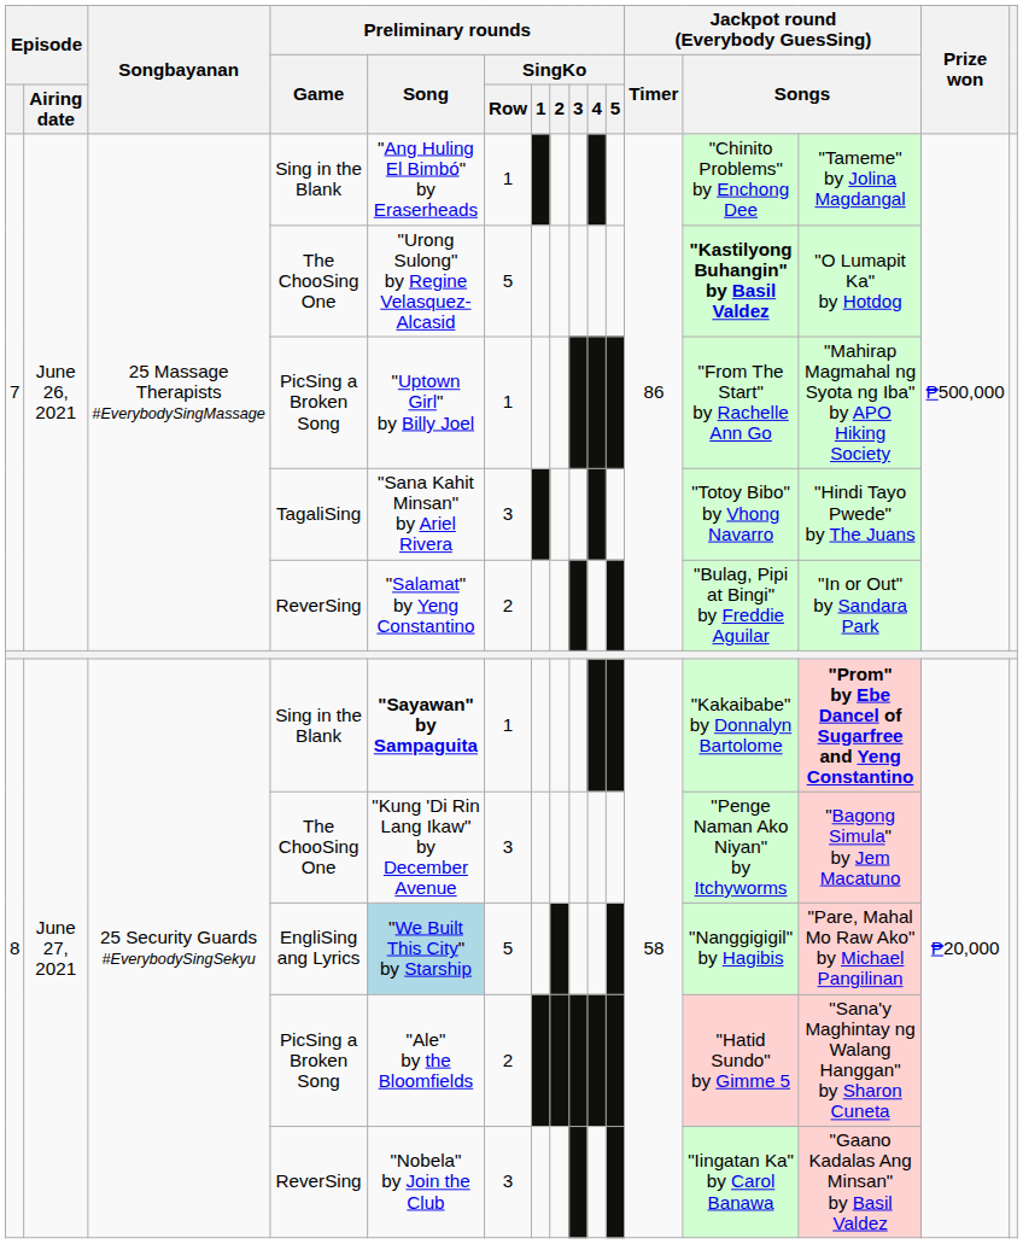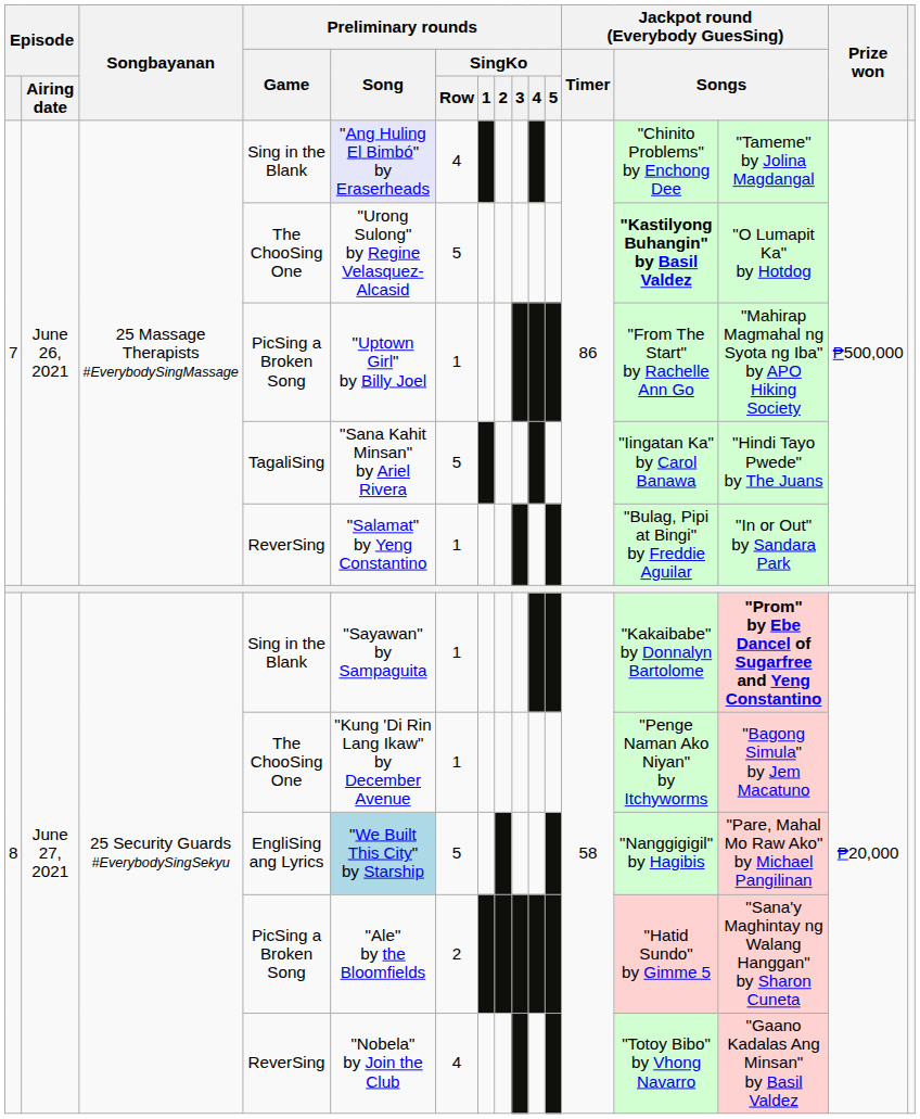7 / Sing in the Blank | Preliminary rounds / Song: no background -> lavender background
7 / Sing in the Blank | Preliminary rounds / SingKo / Row: 1 -> 4
TagaliSing | Preliminary rounds / SingKo / Row: 3 -> 5
TagaliSing | column 13: "Totoy Bibo" by Vhong Navarro -> "Iingatan Ka" by Carol Banawa
7 / ReverSing | Preliminary rounds / SingKo / Row: 2 -> 1
8 / Sing in the Blank | Preliminary rounds / Song: bold -> normal
8 / The ChooSing One | Preliminary rounds / SingKo / Row: 3 -> 1
8 / ReverSing | Preliminary rounds / SingKo / Row: 3 -> 4
8 / ReverSing | column 13: "Iingatan Ka" by Carol Banawa -> "Totoy Bibo" by Vhong Navarro
